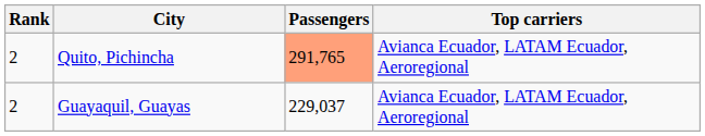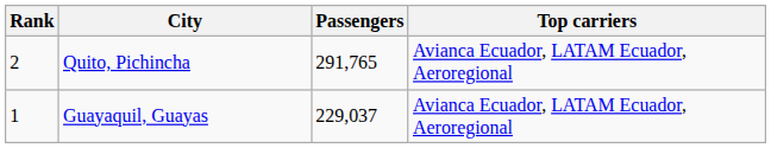Quito, Pichincha | Passengers: lightsalmon background -> no background
Guayaquil, Guayas | Rank: 2 -> 1
